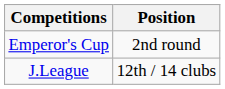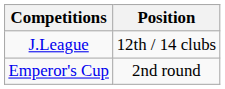rows swapped: J.League <-> Emperor's Cup
